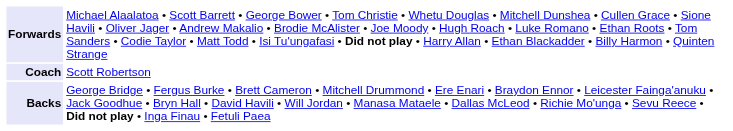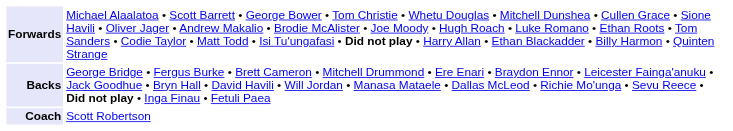rows swapped: Backs <-> Coach
